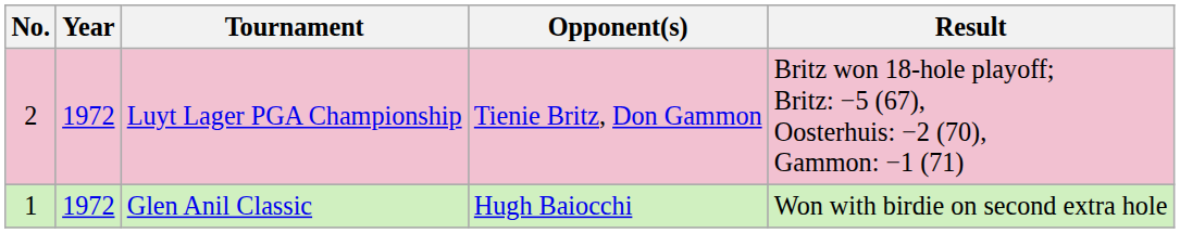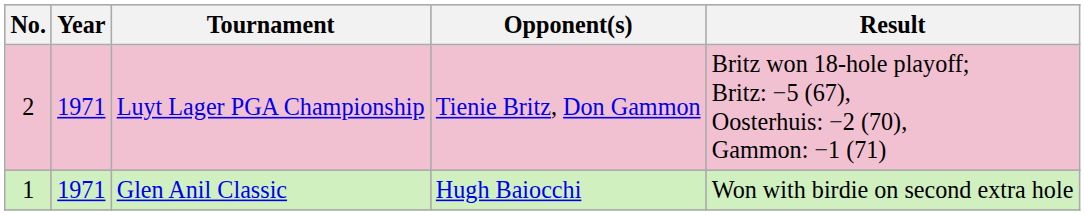Luyt Lager PGA Championship | Year: 1972 -> 1971
Glen Anil Classic | Year: 1972 -> 1971
